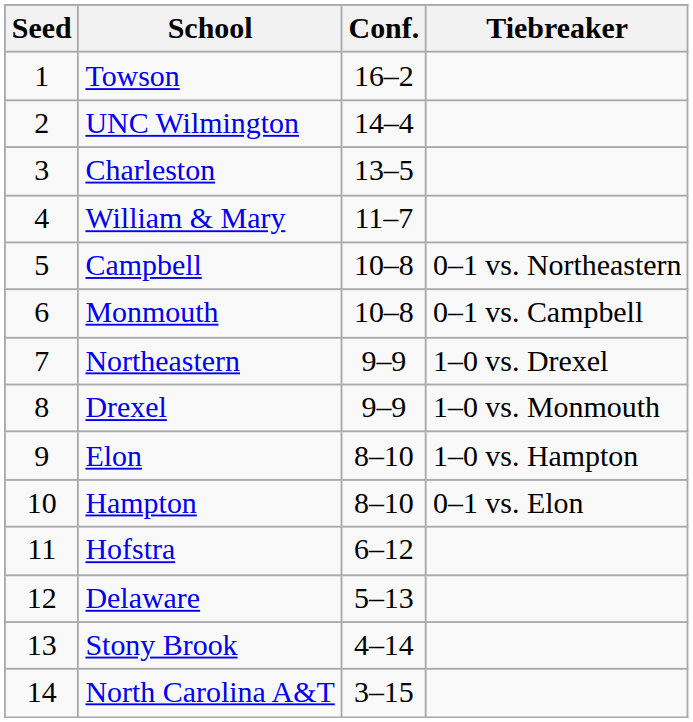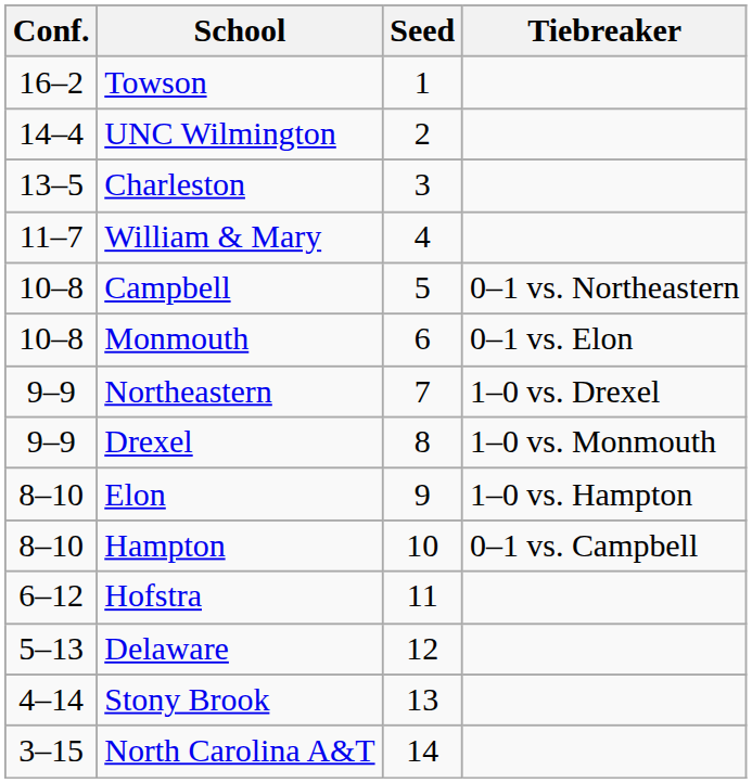columns swapped: Seed <-> Conf.
Monmouth | Tiebreaker: 0–1 vs. Campbell -> 0–1 vs. Elon
Hampton | Tiebreaker: 0–1 vs. Elon -> 0–1 vs. Campbell
